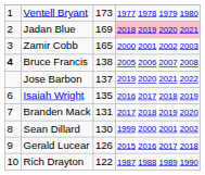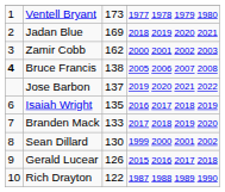Jadan Blue | column 4: pink background -> no background
Zamir Cobb | column 3: 165 -> 162
Branden Mack | column 3: 131 -> 133
